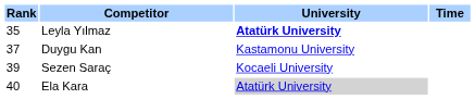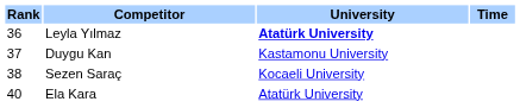Leyla Yılmaz | Rank: 35 -> 36
Sezen Saraç | Rank: 39 -> 38
Ela Kara | University: lightgrey background -> no background
